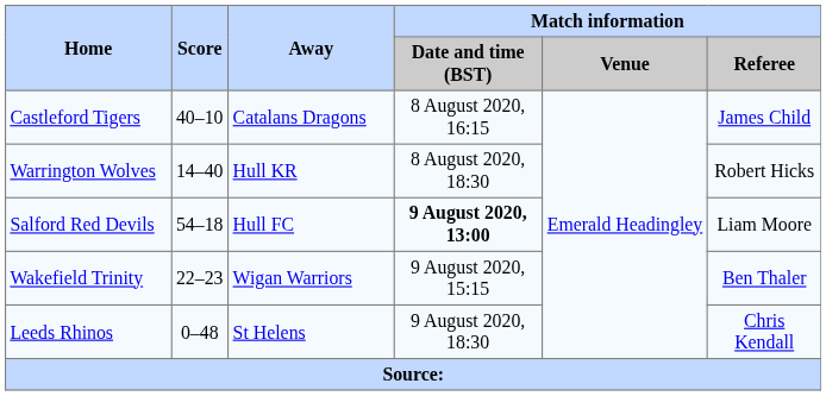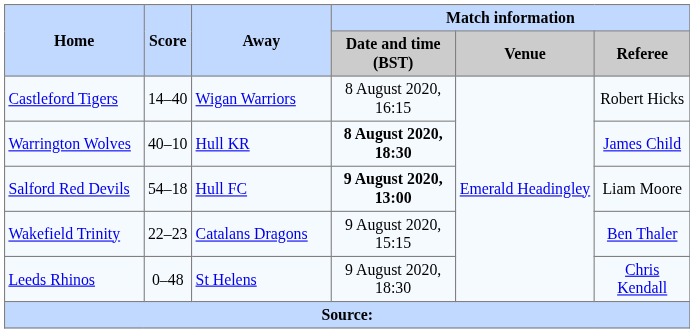Castleford Tigers | Score: 40–10 -> 14–40
Castleford Tigers | Away: Catalans Dragons -> Wigan Warriors
Castleford Tigers | Match information / Referee: James Child -> Robert Hicks
Warrington Wolves | Score: 14–40 -> 40–10
Warrington Wolves | Match information / Date and time (BST): normal -> bold
Warrington Wolves | Match information / Referee: Robert Hicks -> James Child
Wakefield Trinity | Away: Wigan Warriors -> Catalans Dragons
